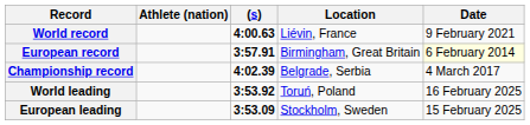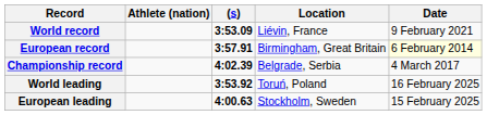World record | (s): 4:00.63 -> 3:53.09
European leading | (s): 3:53.09 -> 4:00.63
